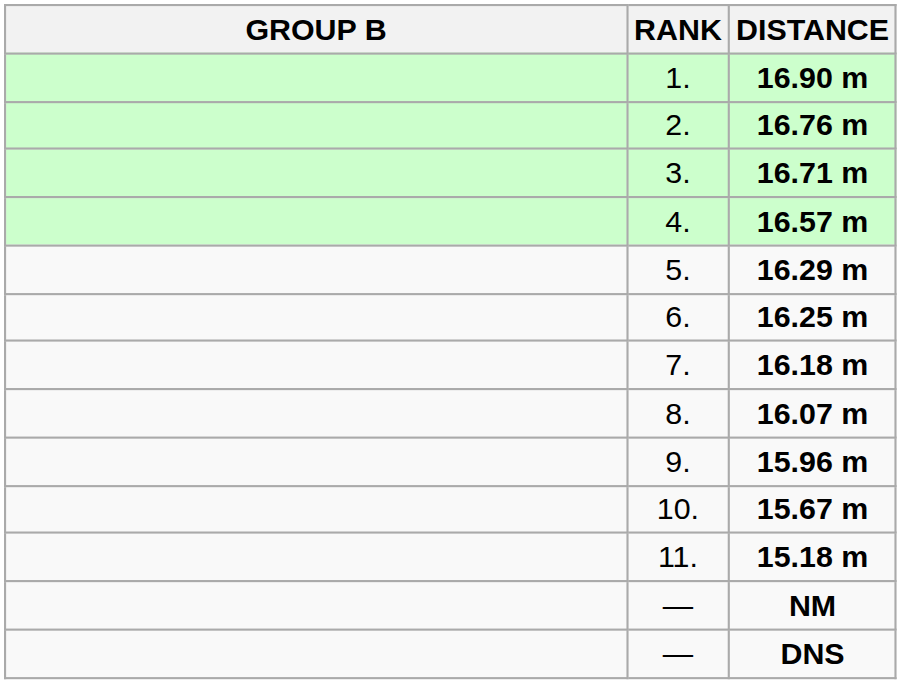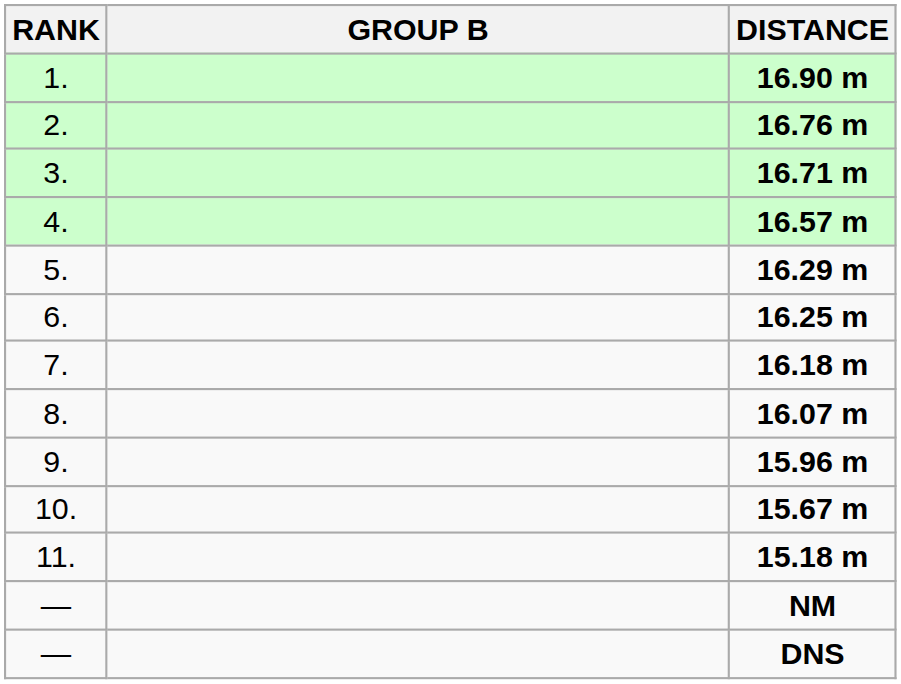columns swapped: RANK <-> GROUP B
